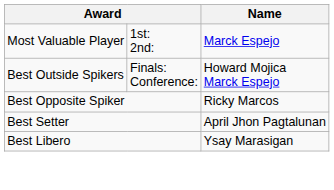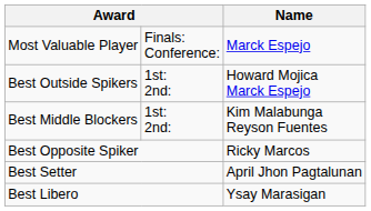Most Valuable Player | column 2: 1st: 2nd: -> Finals: Conference:
Best Outside Spikers | column 2: Finals: Conference: -> 1st: 2nd:
+ row: Best Middle Blockers | 1st: 2nd: | Kim Malabunga Reyson Fuentes
